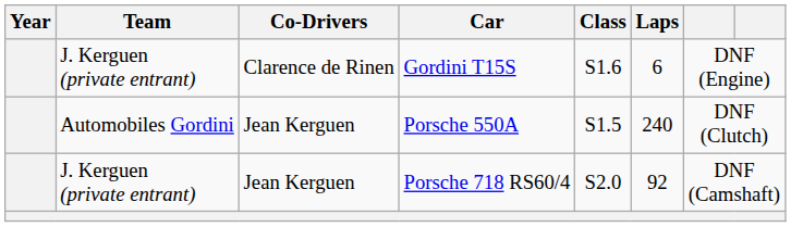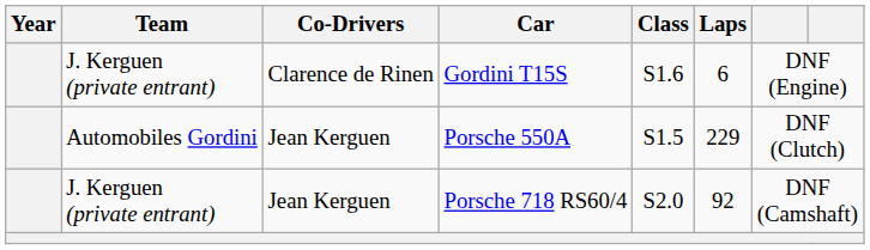Porsche 550A | Laps: 240 -> 229
